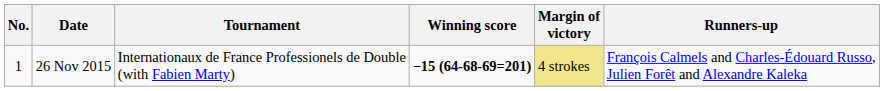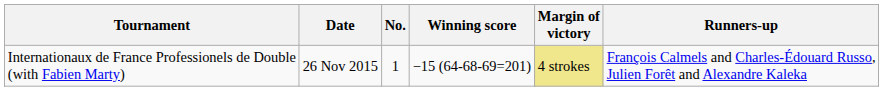columns swapped: No. <-> Tournament
26 Nov 2015 | Winning score: bold -> normal
